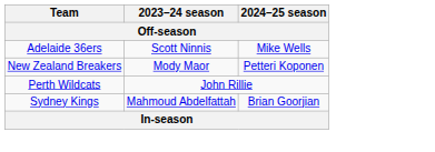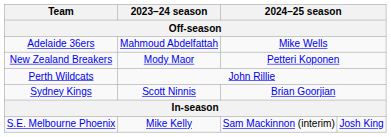Adelaide 36ers | 2023–24 season: Scott Ninnis -> Mahmoud Abdelfattah
Sydney Kings | 2023–24 season: Mahmoud Abdelfattah -> Scott Ninnis
+ row: S.E. Melbourne Phoenix | Mike Kelly | Sam Mackinnon (interim) | Josh King
